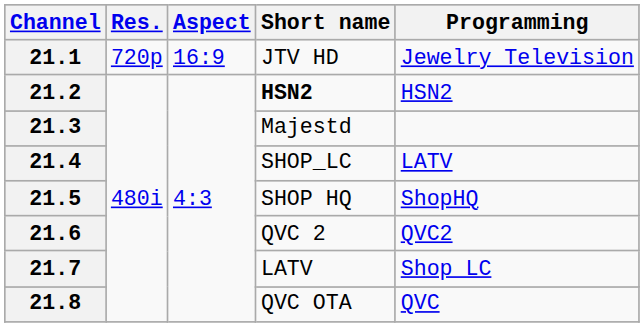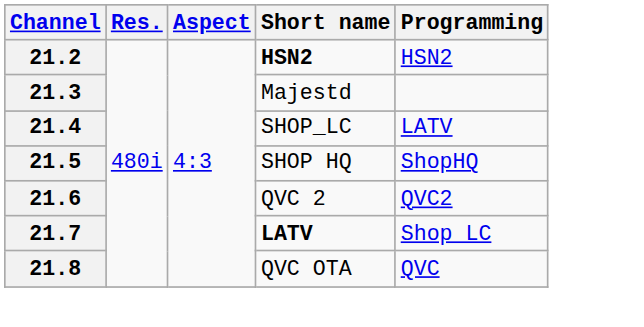- row: 21.1 | 720p | 16:9 | JTV HD | Jewelry Television
21.7 | Short name: normal -> bold
